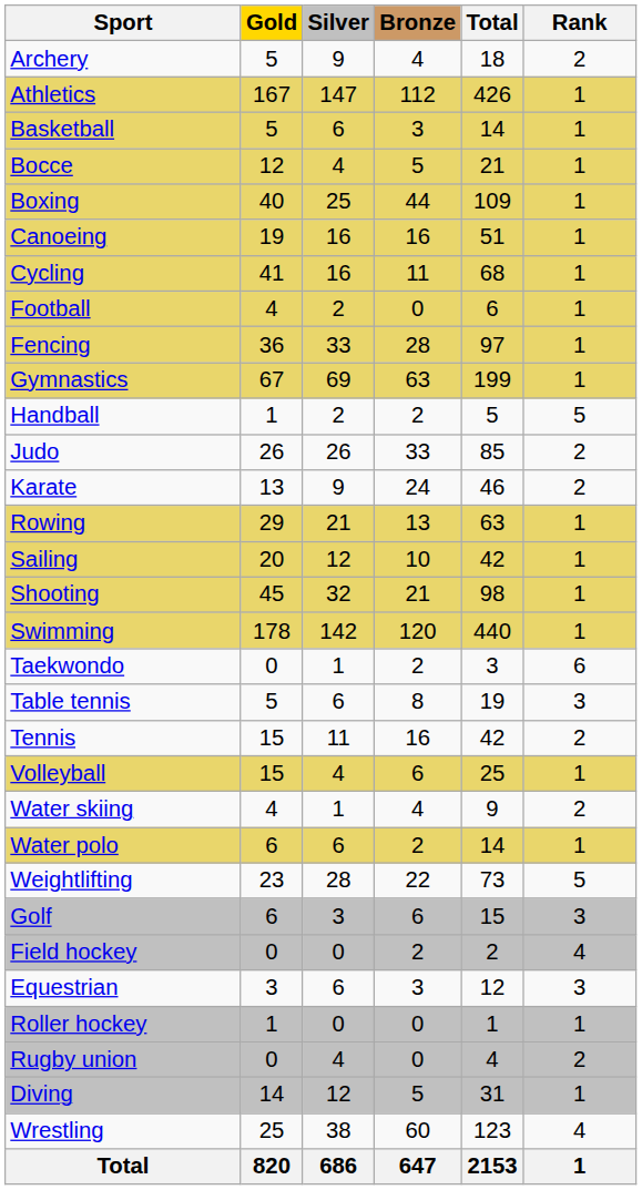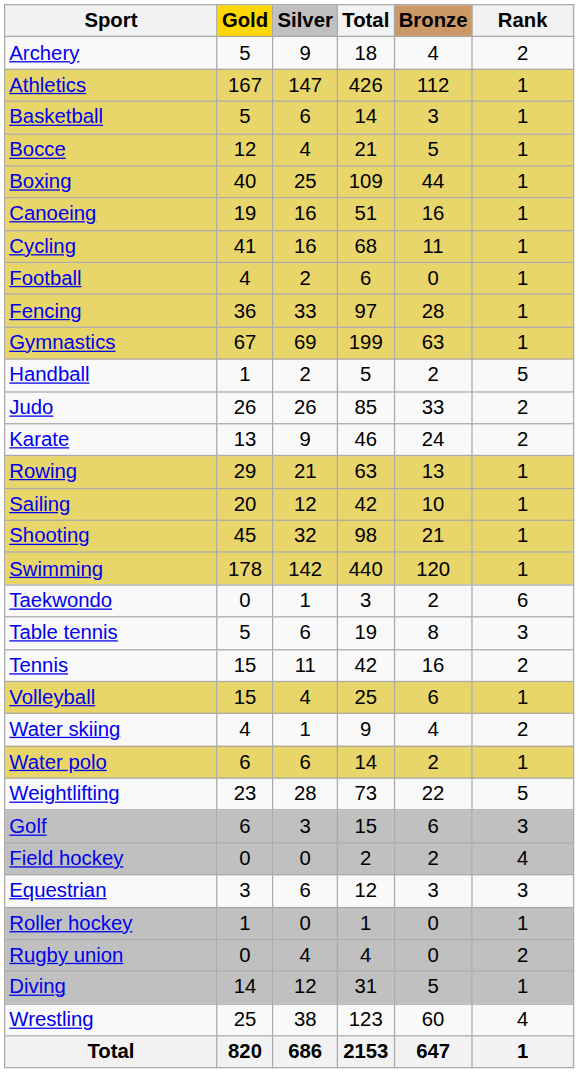columns swapped: Bronze <-> Total
